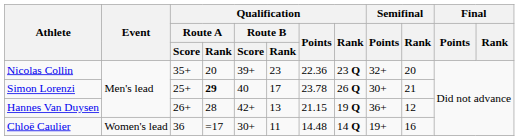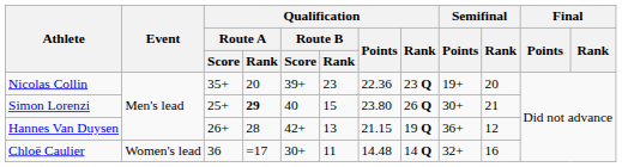Nicolas Collin | Semifinal / Points: 32+ -> 19+
Simon Lorenzi | Qualification / Route B / Rank: 17 -> 15
Simon Lorenzi | Qualification / Points: 23.78 -> 23.80
Chloë Caulier | Semifinal / Points: 19+ -> 32+
